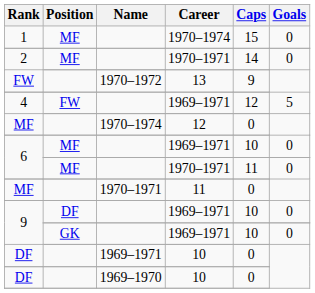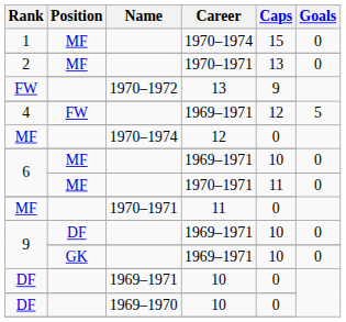2 / 1970–1971 | Caps: 14 -> 13
